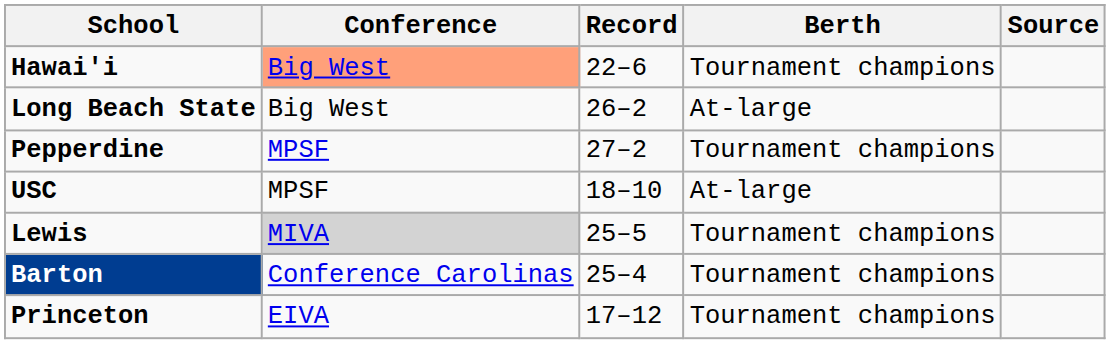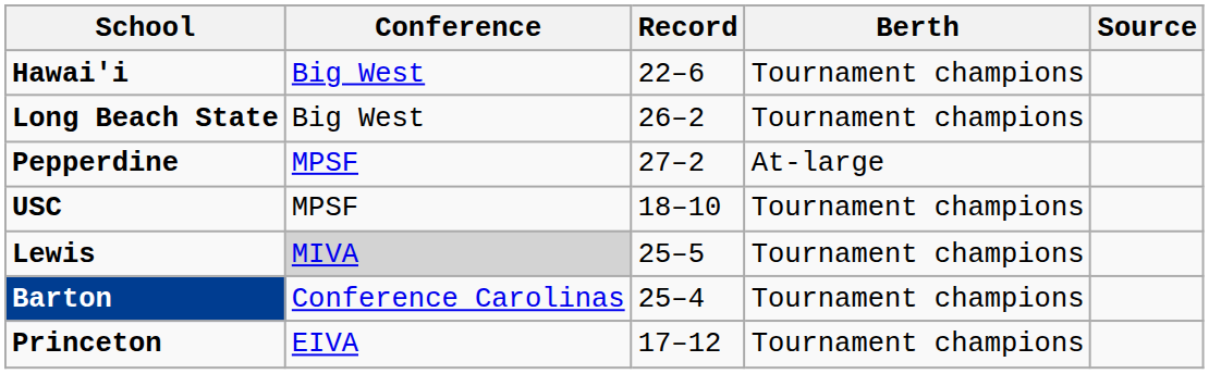Hawai'i | Conference: lightsalmon background -> no background
Long Beach State | Berth: At-large -> Tournament champions
Pepperdine | Berth: Tournament champions -> At-large
USC | Berth: At-large -> Tournament champions
